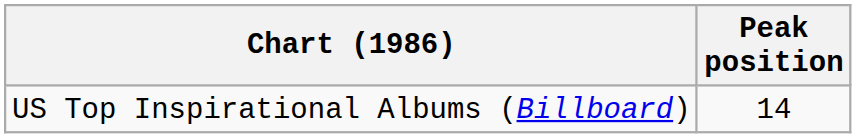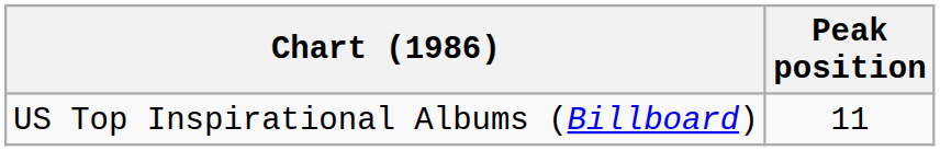US Top Inspirational Albums (Billboard) | Peak position: 14 -> 11
